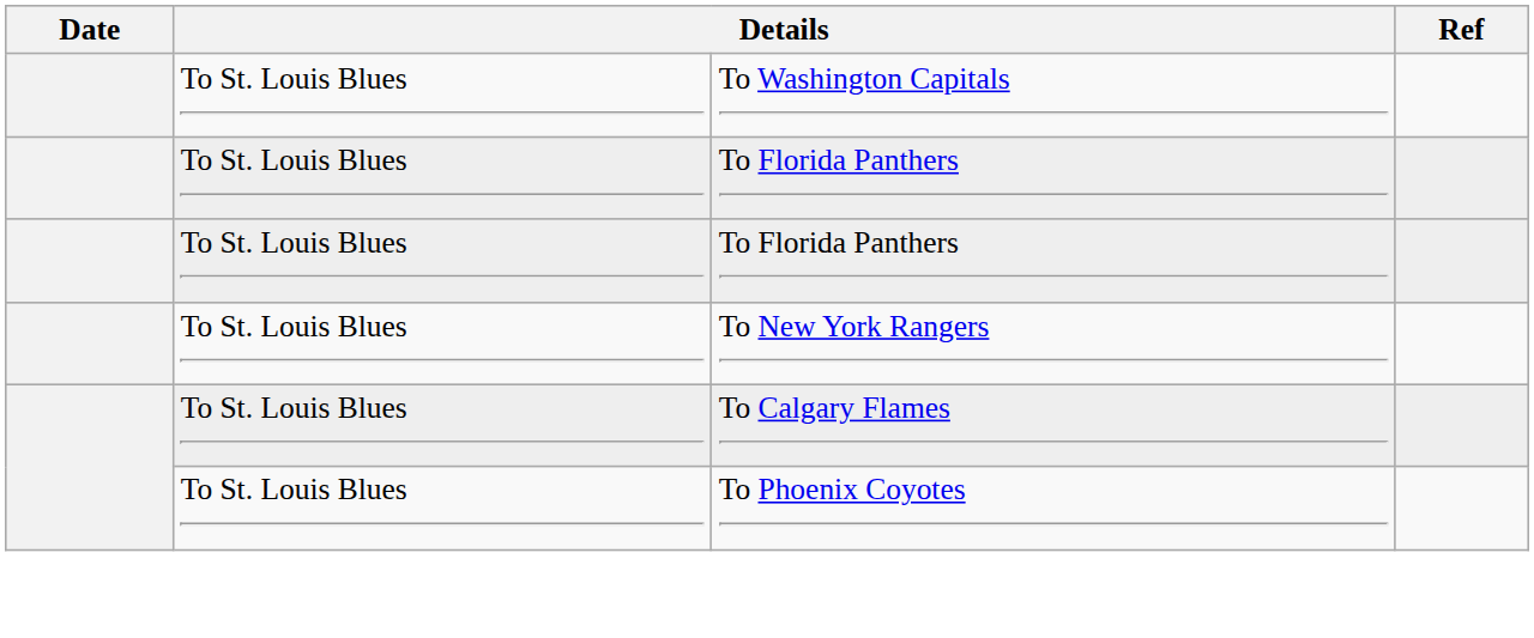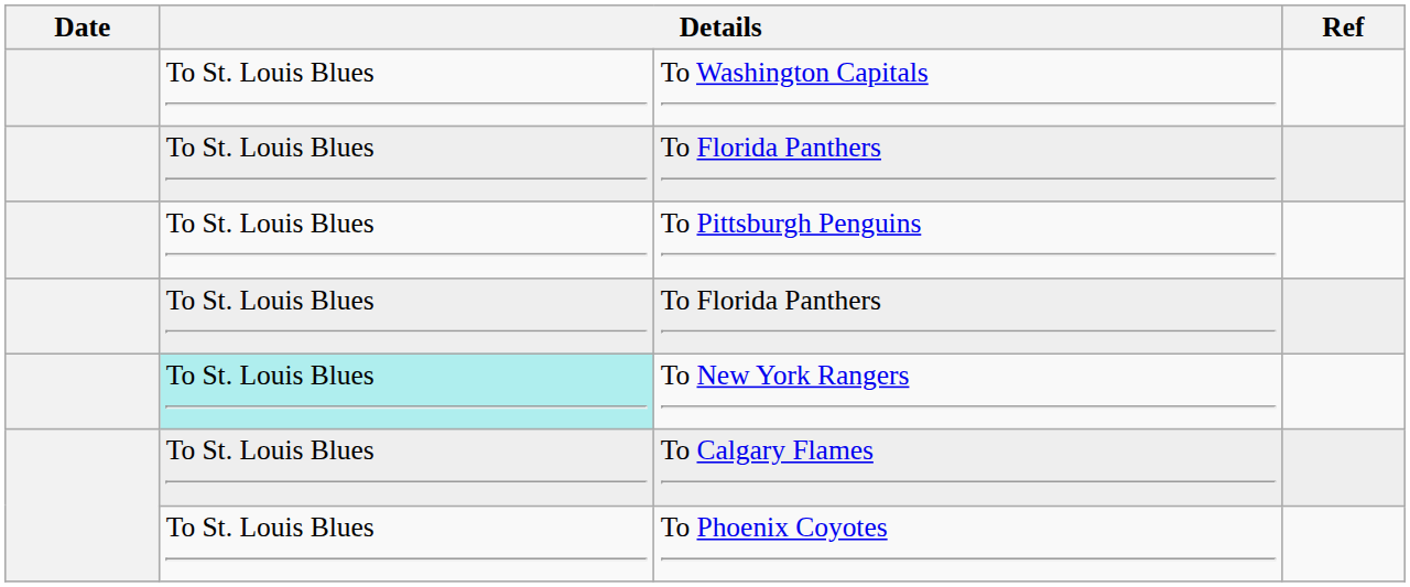+ row: To St. Louis Blues | To Pittsburgh Penguins
To New York Rangers | column 2: no background -> paleturquoise background
